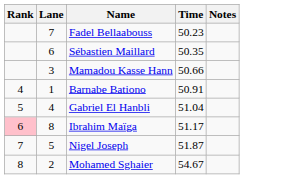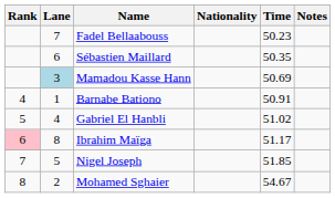+ column: Nationality
Mamadou Kasse Hann | Lane: no background -> lightblue background
Mamadou Kasse Hann | Time: 50.66 -> 50.69
Gabriel El Hanbli | Time: 51.04 -> 51.02
Nigel Joseph | Time: 51.87 -> 51.85
